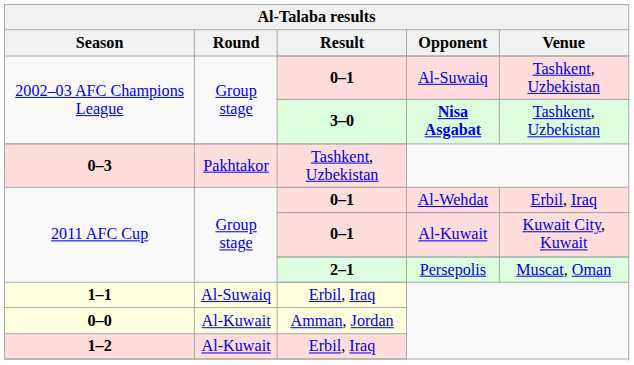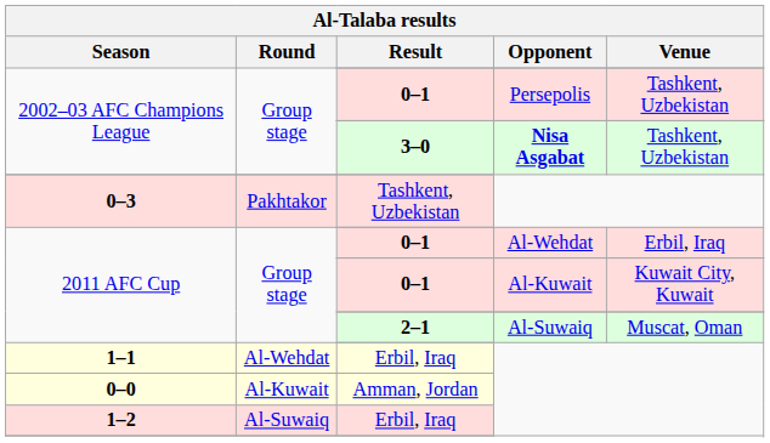2002–03 AFC Champions League / 0–1 | Opponent: Al-Suwaiq -> Persepolis
2–1 | Opponent: Persepolis -> Al-Suwaiq
1–1 / Erbil, Iraq | Round: Al-Suwaiq -> Al-Wehdat
1–2 / Erbil, Iraq | Round: Al-Kuwait -> Al-Suwaiq
